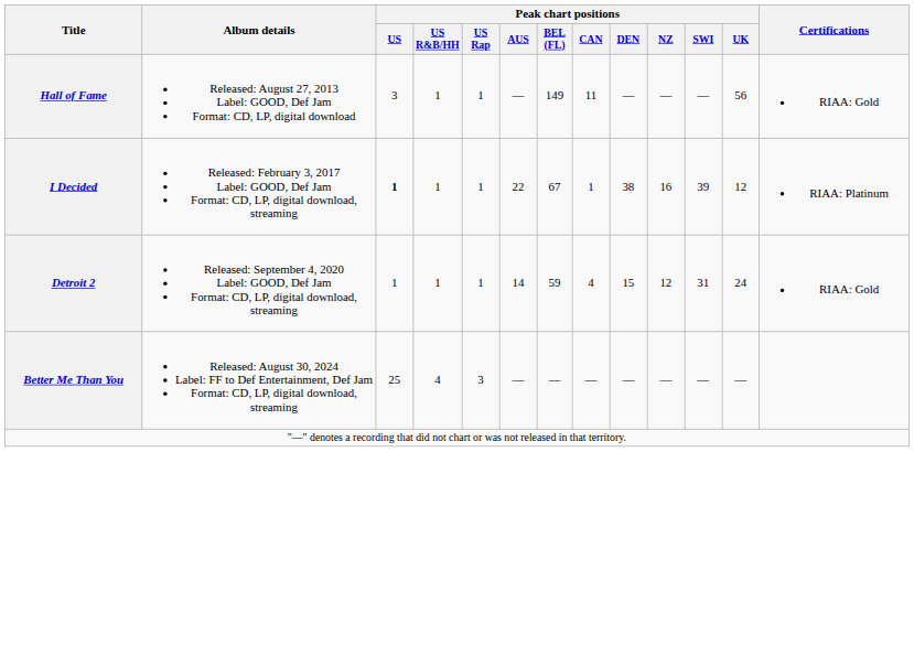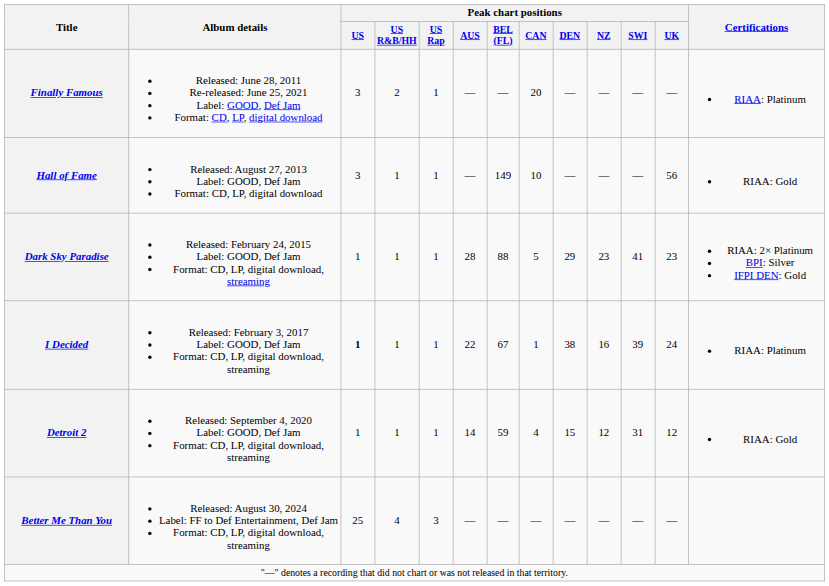+ row: Finally Famous | Released: June 28, 2011 Re-released: June 25, 2021 Label: GOOD, Def Jam Format: CD, LP, digital download | 3 | 2 | 1 | — | — | 20 | — | — | — | — | RIAA: Platinum
Hall of Fame | Peak chart positions / CAN: 11 -> 10
+ row: Dark Sky Paradise | Released: February 24, 2015 Label: GOOD, Def Jam Format: CD, LP, digital download, streaming | 1 | 1 | 1 | 28 | 88 | 5 | 29 | 23 | 41 | 23 | RIAA: 2× Platinum BPI: Silver IFPI DEN: Gold
I Decided | Peak chart positions / UK: 12 -> 24
Detroit 2 | Peak chart positions / UK: 24 -> 12
